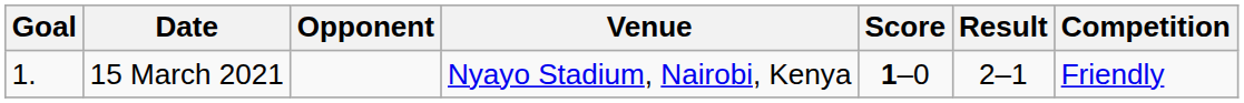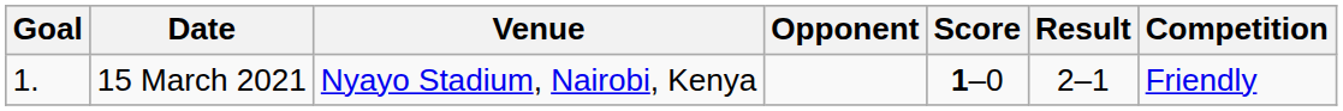columns swapped: Venue <-> Opponent
